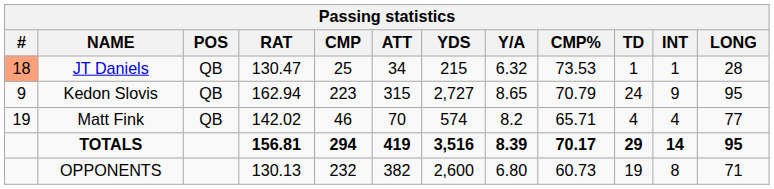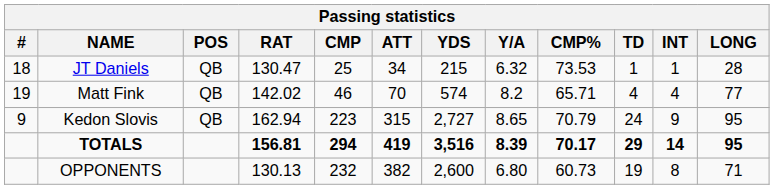JT Daniels | #: lightsalmon background -> no background
rows swapped: Kedon Slovis <-> Matt Fink
